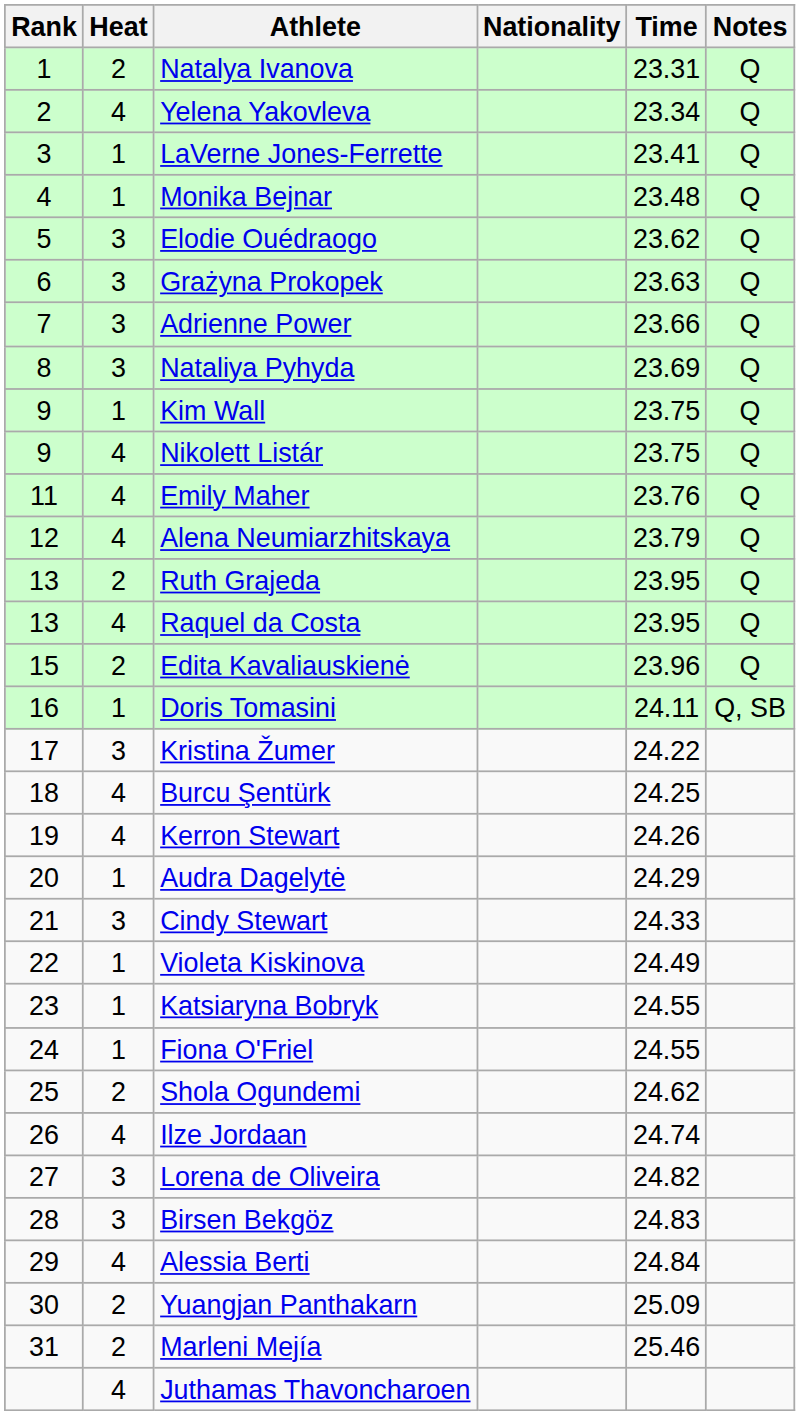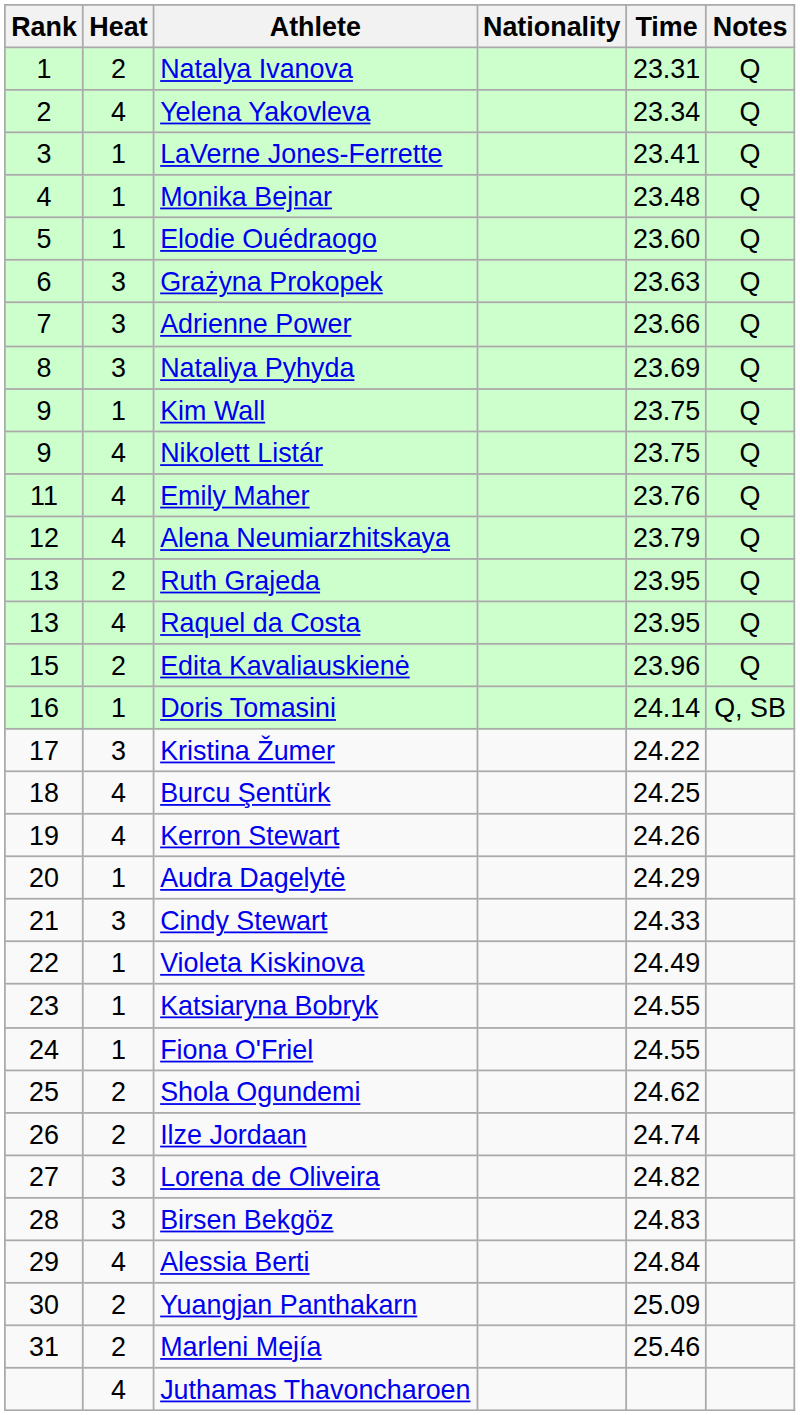Elodie Ouédraogo | Heat: 3 -> 1
Elodie Ouédraogo | Time: 23.62 -> 23.60
Doris Tomasini | Time: 24.11 -> 24.14
Ilze Jordaan | Heat: 4 -> 2
